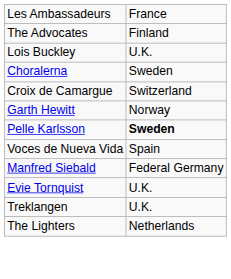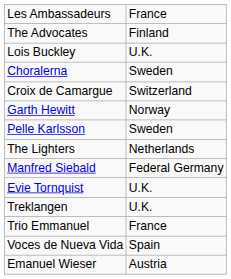Pelle Karlsson | column 2: bold -> normal
rows swapped: The Lighters <-> Voces de Nueva Vida
+ row: Trio Emmanuel | France
+ row: Emanuel Wieser | Austria
